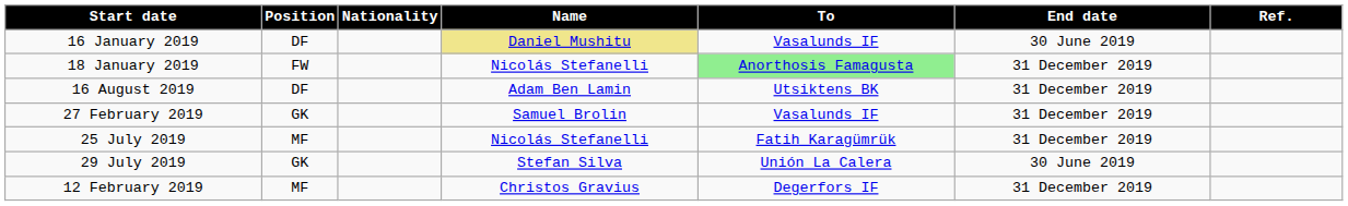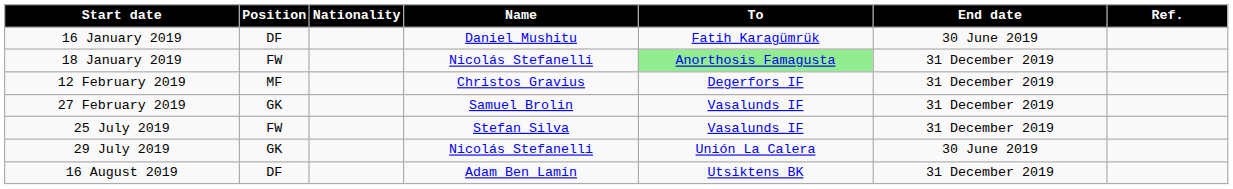16 January 2019 | Name: khaki background -> no background
16 January 2019 | To: Vasalunds IF -> Fatih Karagümrük
rows swapped: 12 February 2019 <-> 16 August 2019
25 July 2019 | Position: MF -> FW
25 July 2019 | Name: Nicolás Stefanelli -> Stefan Silva
25 July 2019 | To: Fatih Karagümrük -> Vasalunds IF
29 July 2019 | Name: Stefan Silva -> Nicolás Stefanelli
